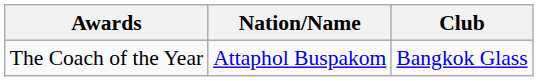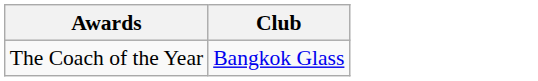- column: Nation/Name | Attaphol Buspakom
